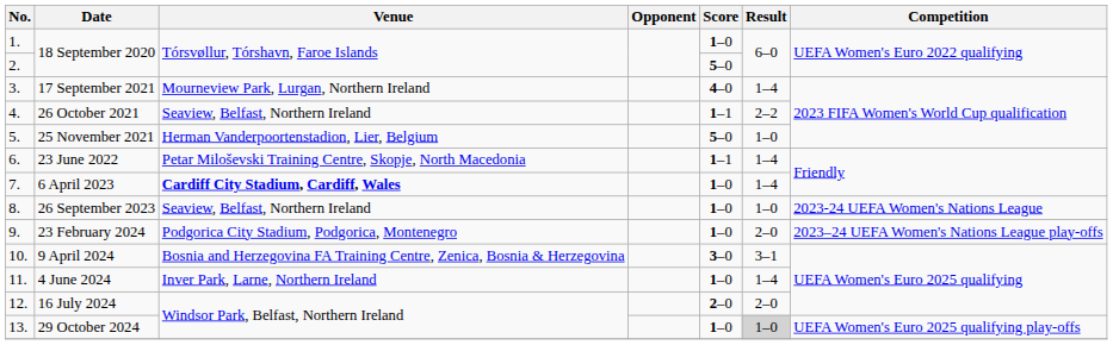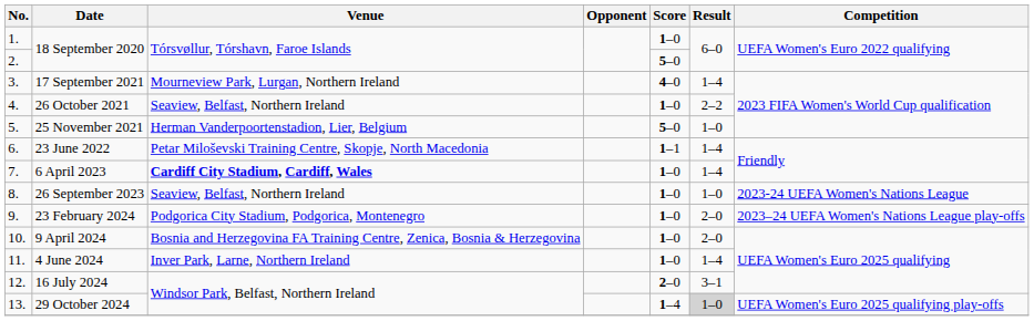26 October 2021 | Score: 1–1 -> 1–0
9 April 2024 | Score: 3–0 -> 1–0
9 April 2024 | Result: 3–1 -> 2–0
16 July 2024 | Result: 2–0 -> 3–1
29 October 2024 | Score: 1–0 -> 1–4
